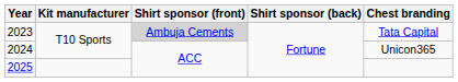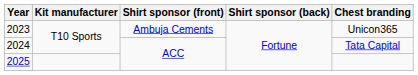2023 | Shirt sponsor (front): lightgrey background -> no background
2023 | Chest branding: Tata Capital -> Unicon365
2024 | Chest branding: Unicon365 -> Tata Capital
